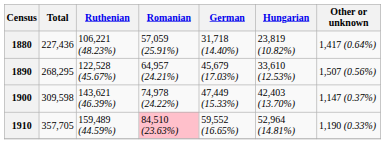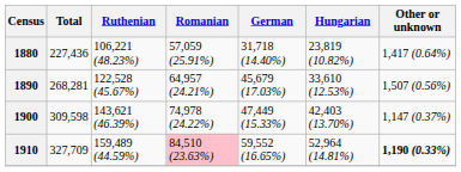1890 | Total: 268,295 -> 268,281
1910 | Total: 357,705 -> 327,709
1910 | Other or unknown: normal -> bold
